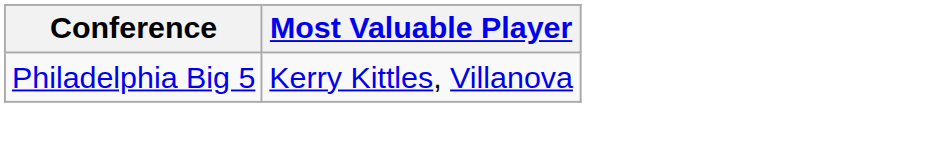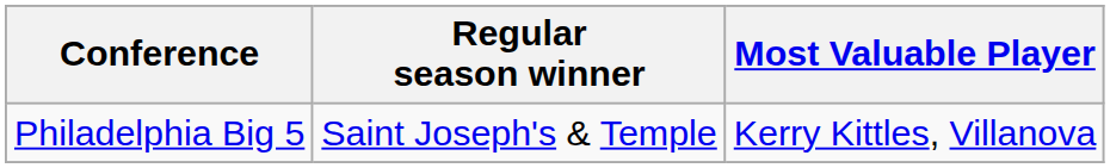+ column: Regular season winner | Saint Joseph's & Temple
